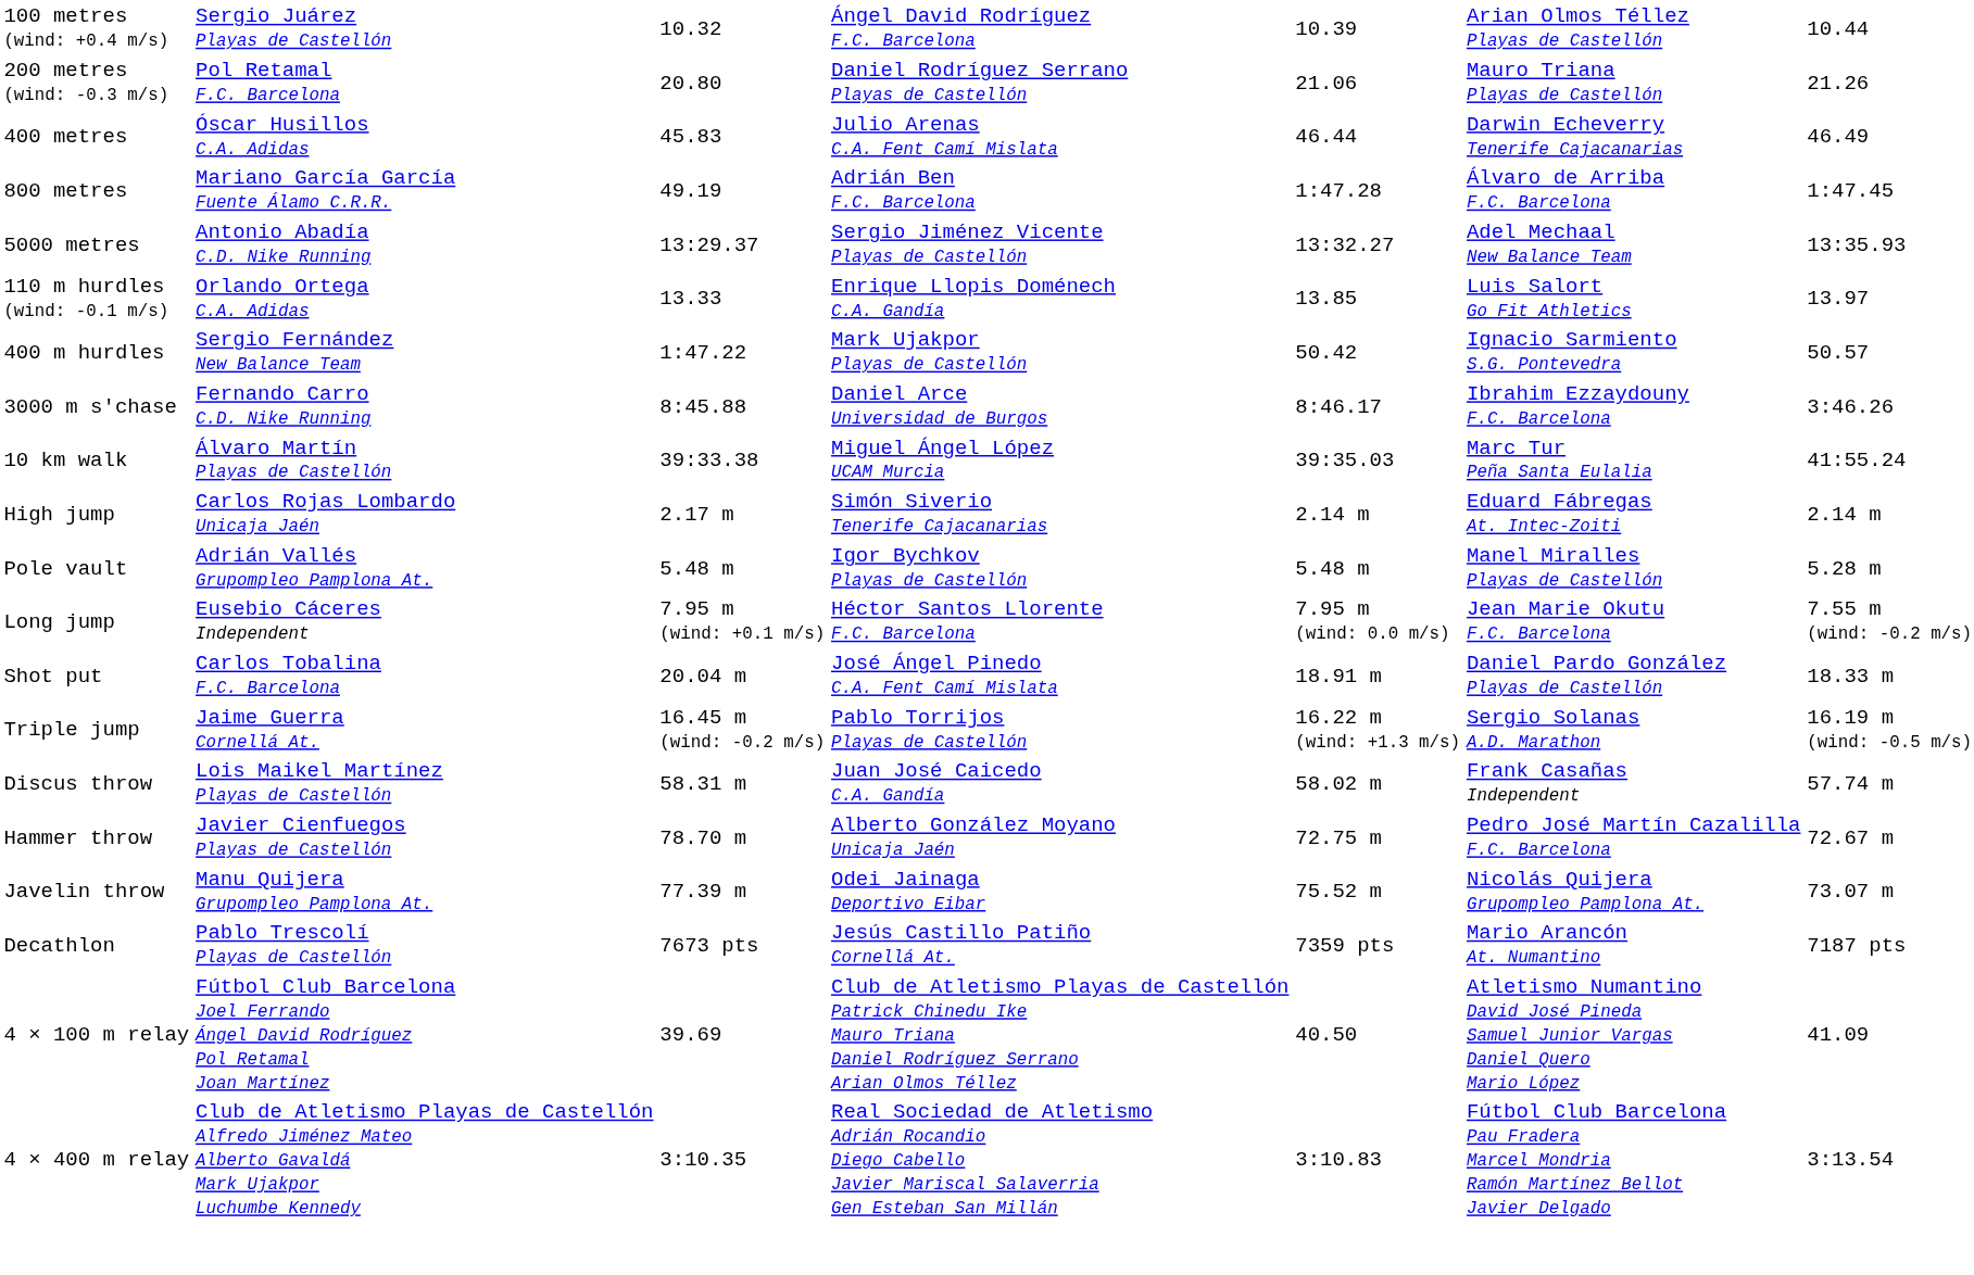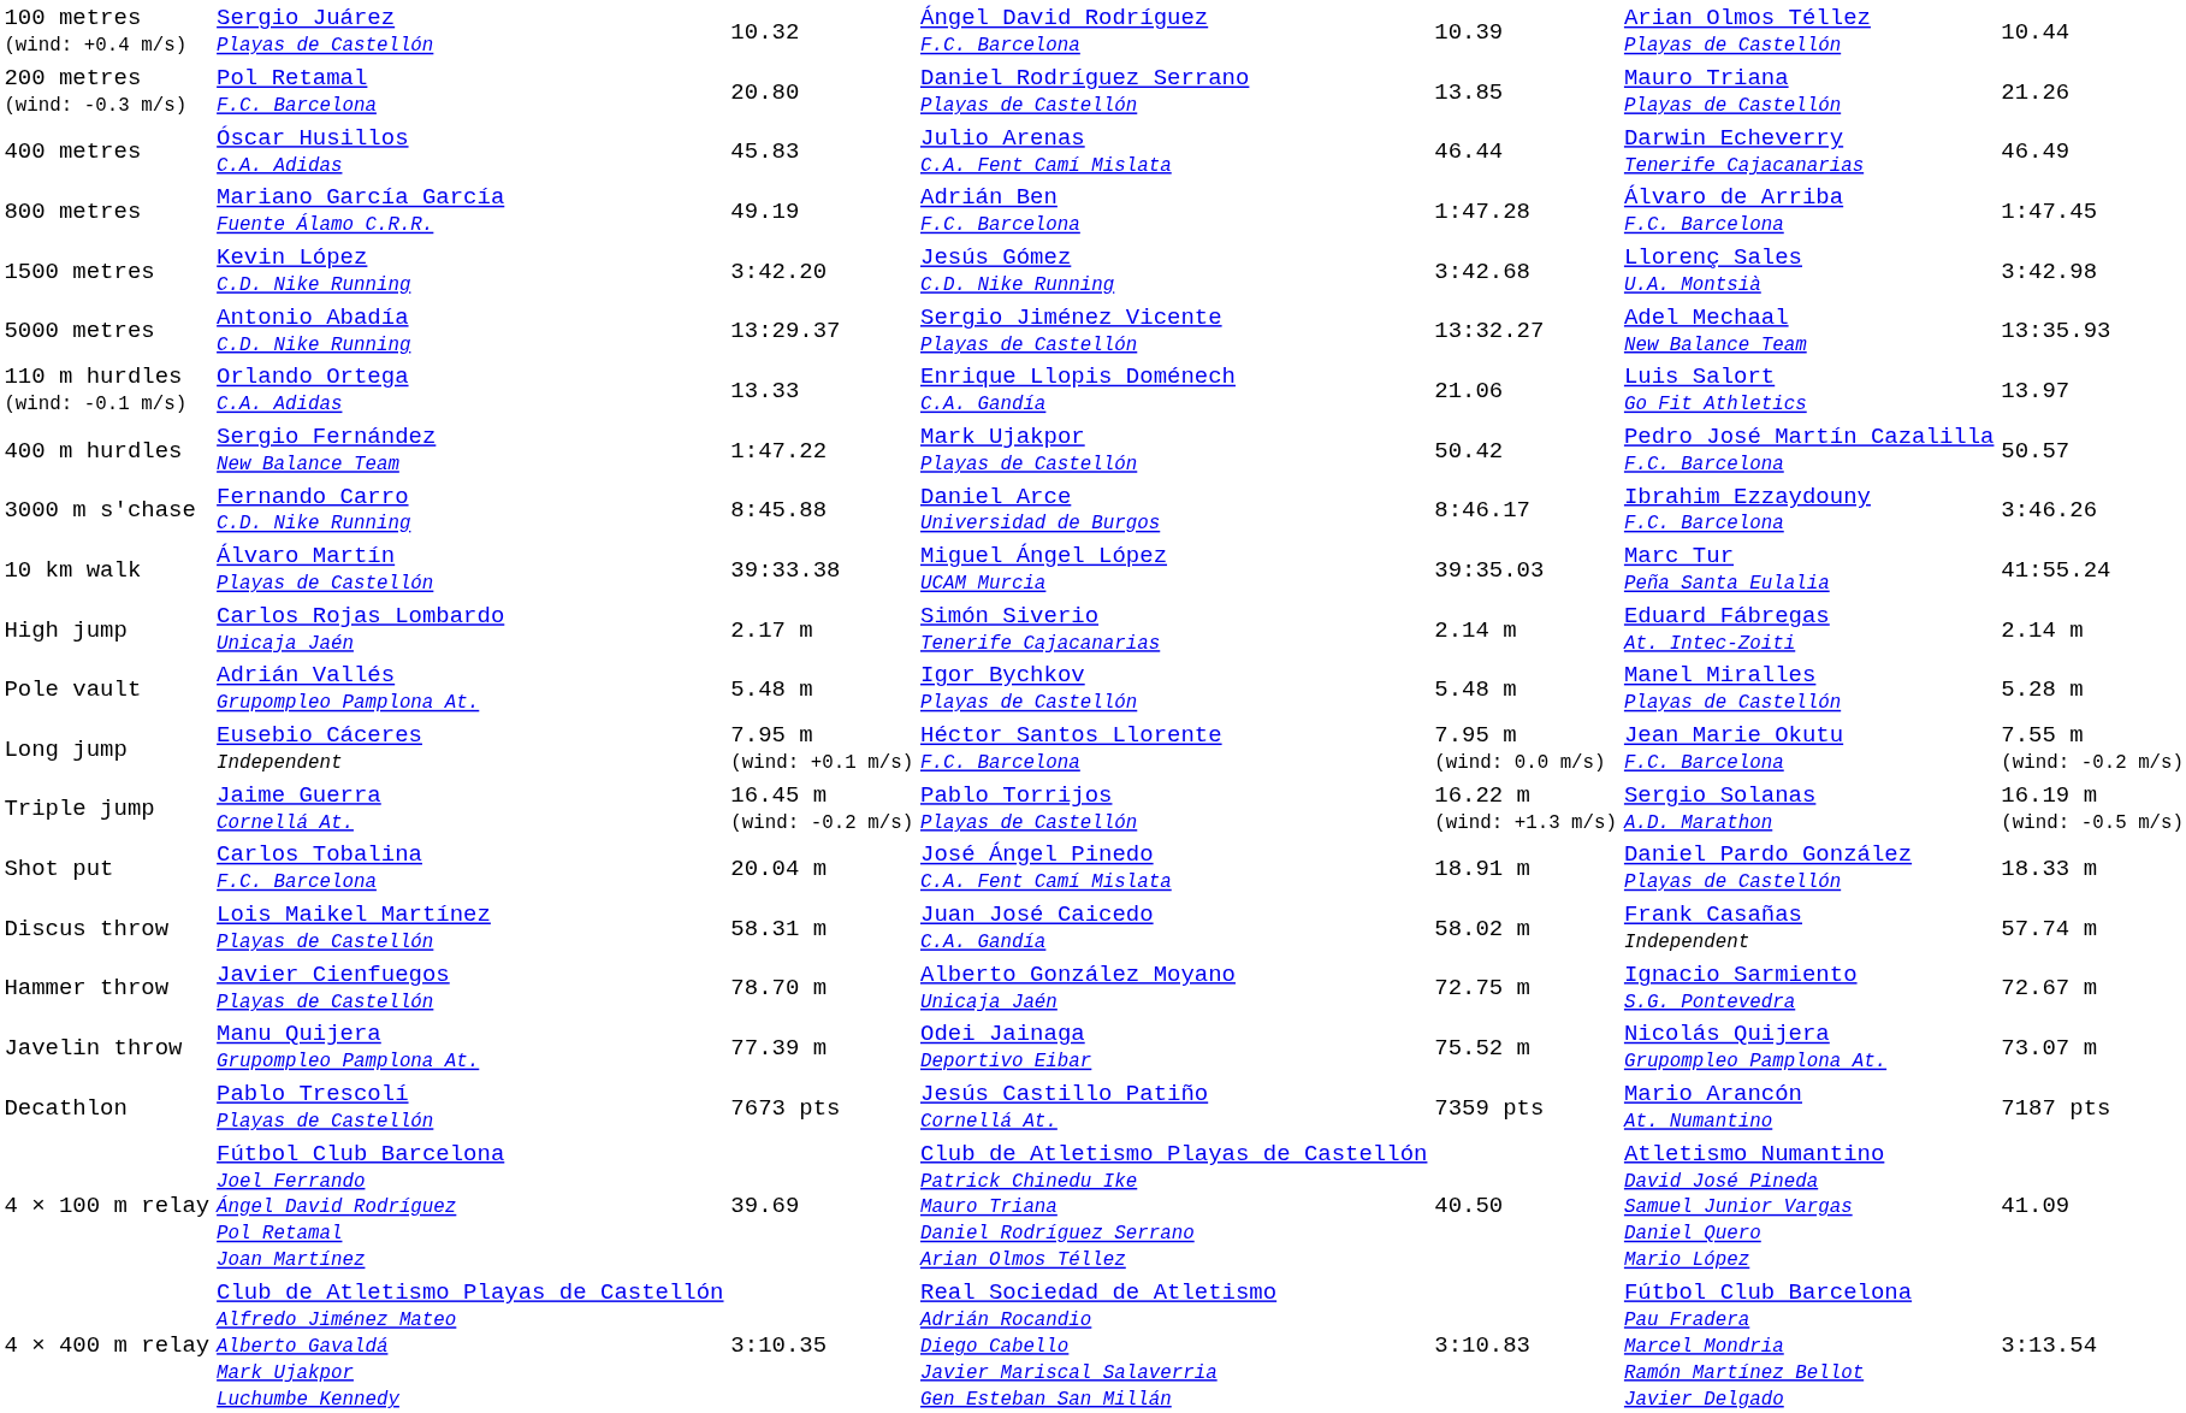200 metres (wind: -0.3 m/s) | column 5: 21.06 -> 13.85
+ row: 1500 metres | Kevin López C.D. Nike Running | 3:42.20 | Jesús Gómez C.D. Nike Running | 3:42.68 | Llorenç Sales U.A. Montsià | 3:42.98
110 m hurdles (wind: -0.1 m/s) | column 5: 13.85 -> 21.06
400 m hurdles | column 6: Ignacio Sarmiento S.G. Pontevedra -> Pedro José Martín Cazalilla F.C. Barcelona
rows swapped: Triple jump <-> Shot put
Hammer throw | column 6: Pedro José Martín Cazalilla F.C. Barcelona -> Ignacio Sarmiento S.G. Pontevedra
